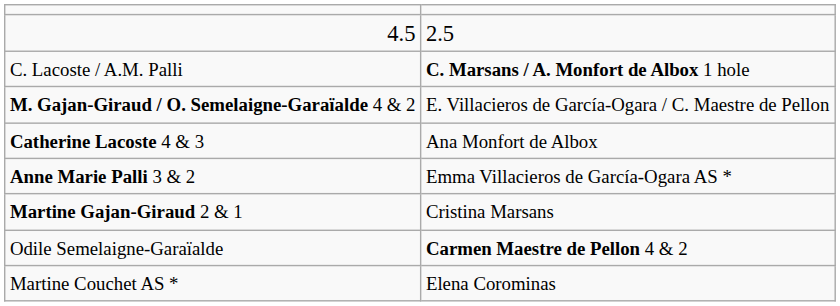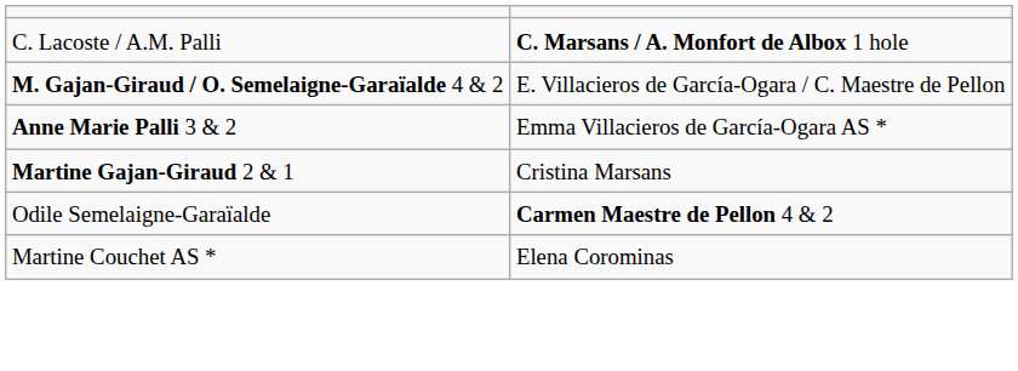- row: 4.5 | 2.5
- row: Catherine Lacoste 4 & 3 | Ana Monfort de Albox
